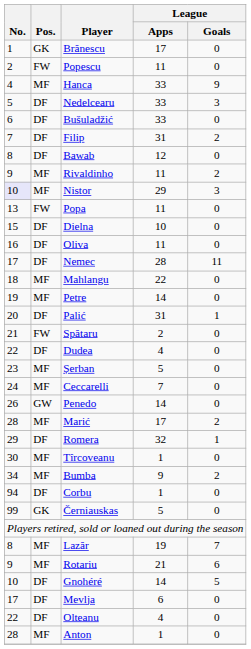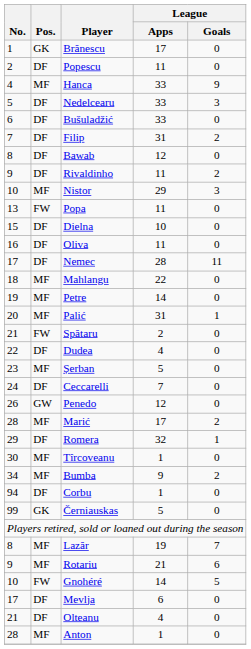Popescu | Pos.: FW -> DF
Rivaldinho | Pos.: MF -> DF
Nistor | No.: lavender background -> no background
Palić | Pos.: DF -> MF
Ceccarelli | Pos.: MF -> DF
Penedo | League / Apps: 14 -> 12
Gnohéré | Pos.: DF -> FW
Olteanu | No.: 22 -> 21
